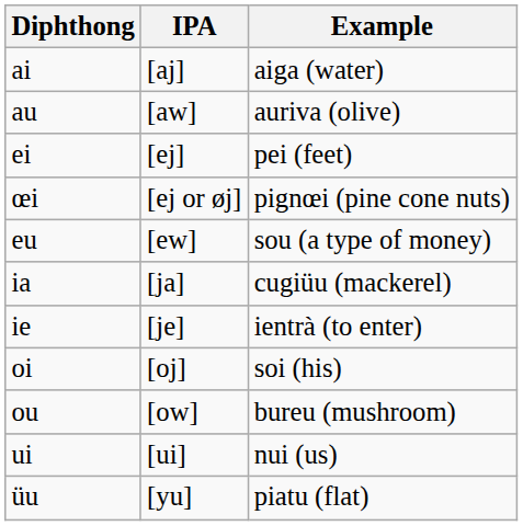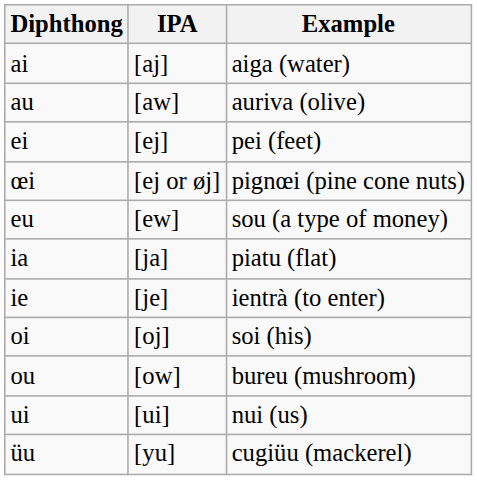ia | Example: cugiüu (mackerel) -> piatu (flat)
üu | Example: piatu (flat) -> cugiüu (mackerel)
